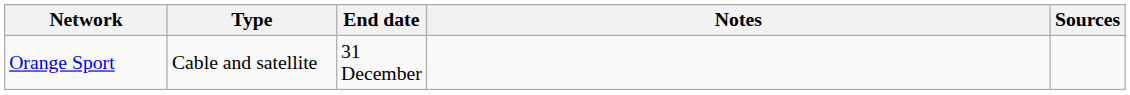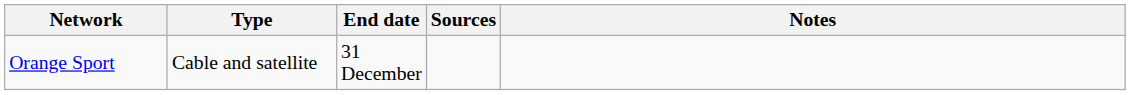columns swapped: Notes <-> Sources
